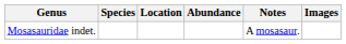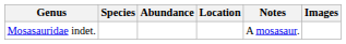columns swapped: Location <-> Abundance
